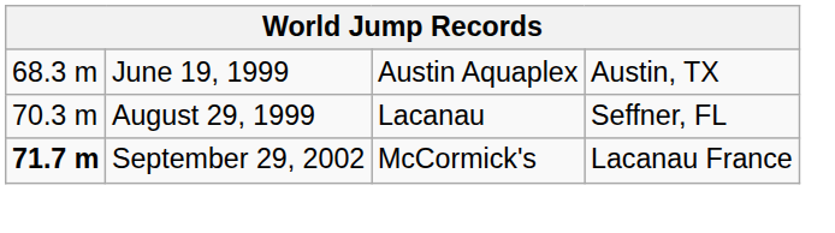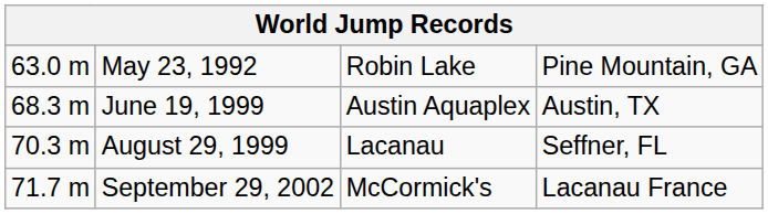+ row: 63.0 m | May 23, 1992 | Robin Lake | Pine Mountain, GA
September 29, 2002 | column 1: bold -> normal
